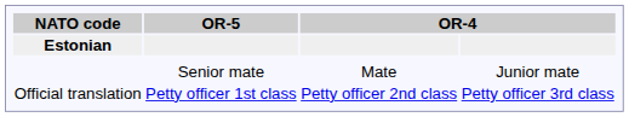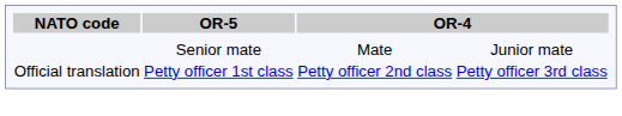- row: Estonian
